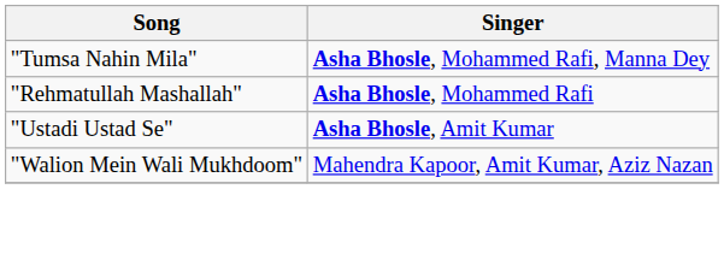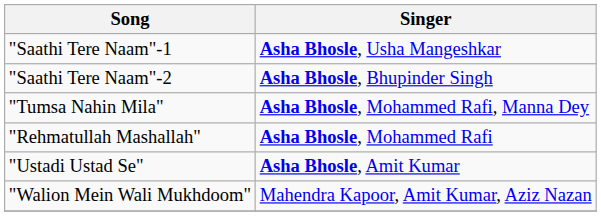+ row: "Saathi Tere Naam"-1 | Asha Bhosle, Usha Mangeshkar
+ row: "Saathi Tere Naam"-2 | Asha Bhosle, Bhupinder Singh
